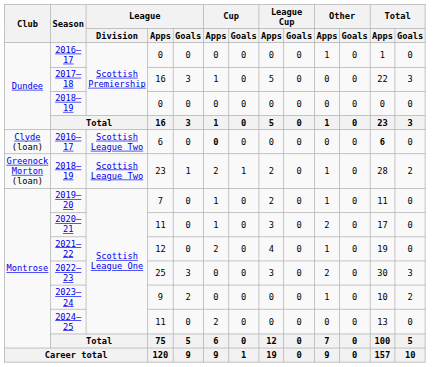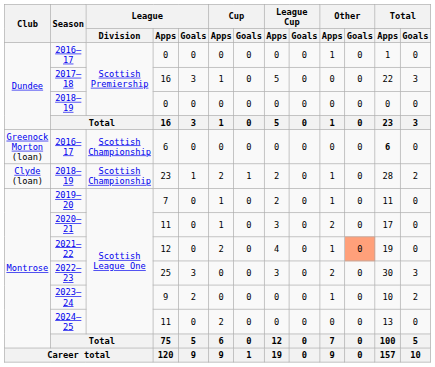2016–17 / 6 | Club: Clyde (loan) -> Greenock Morton (loan)
2016–17 / 6 | League / Division: Scottish League Two -> Scottish Championship
2016–17 / 6 | Cup / Apps: bold -> normal
2018–19 / 23 | Club: Greenock Morton (loan) -> Clyde (loan)
2018–19 / 23 | League / Division: Scottish League Two -> Scottish Championship
2021–22 | Other / Goals: no background -> lightsalmon background
